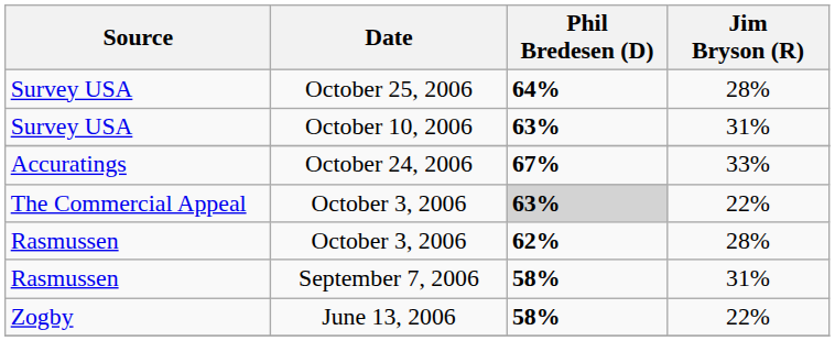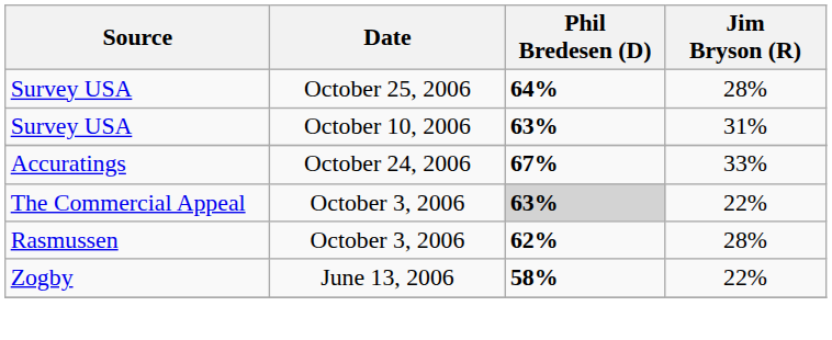- row: Rasmussen | September 7, 2006 | 58% | 31%
